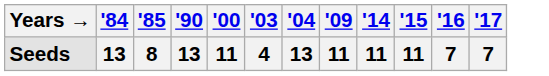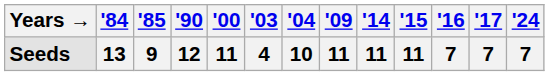+ column: '24 | 7
Seeds | '85: 8 -> 9
Seeds | '90: 13 -> 12
Seeds | '04: 13 -> 10
